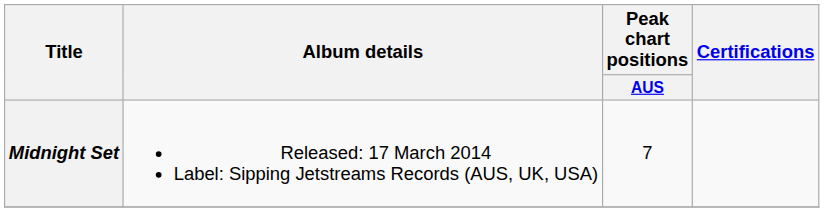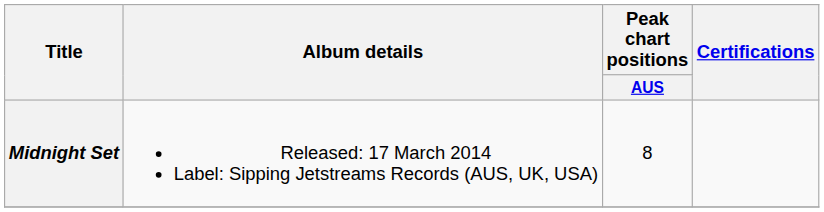Midnight Set | Peak chart positions / AUS: 7 -> 8
